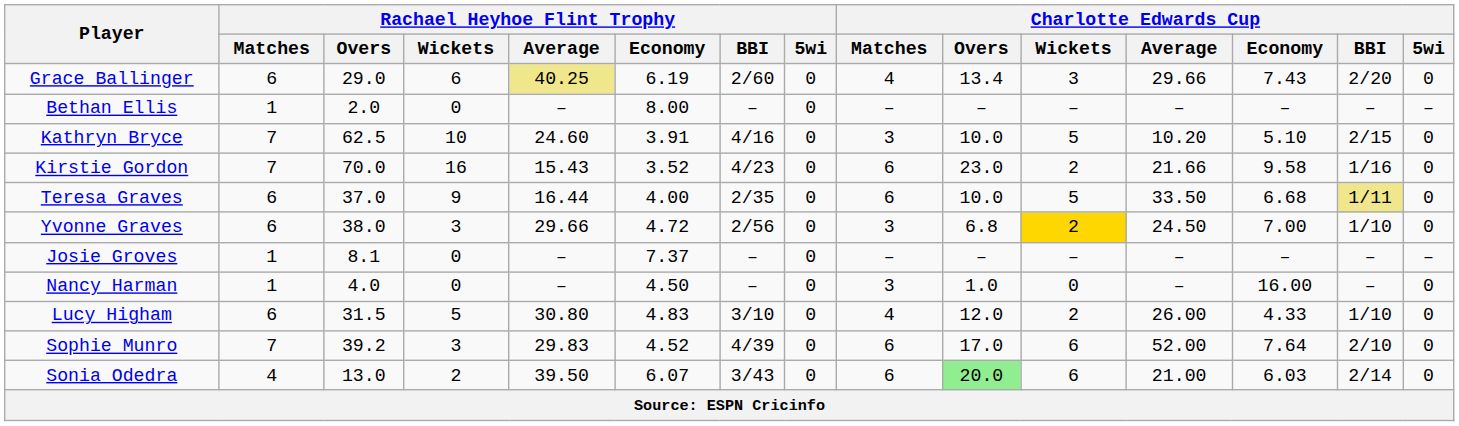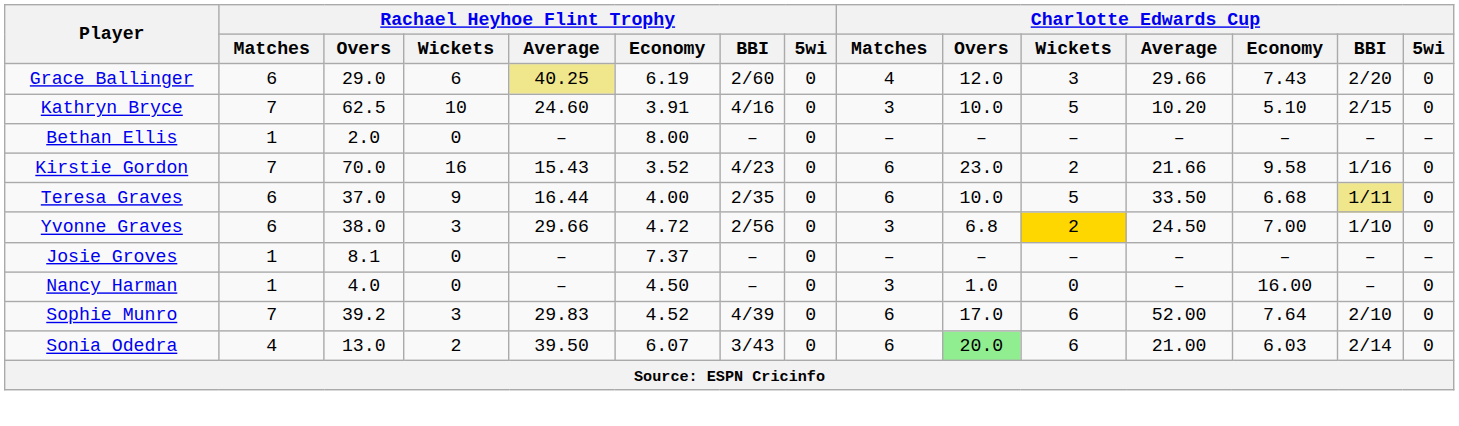Grace Ballinger | Charlotte Edwards Cup / Overs: 13.4 -> 12.0
rows swapped: Kathryn Bryce <-> Bethan Ellis
- row: Lucy Higham | 6 | 31.5 | 5 | 30.80 | 4.83 | 3/10 | 0 | 4 | 12.0 | 2 | 26.00 | 4.33 | 1/10 | 0
